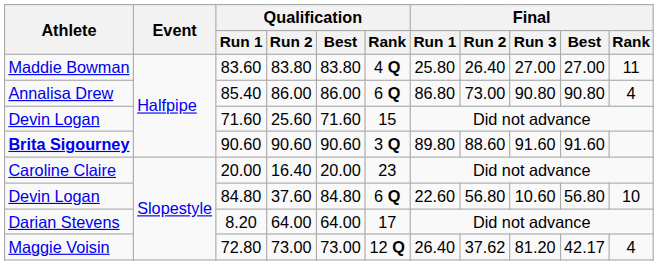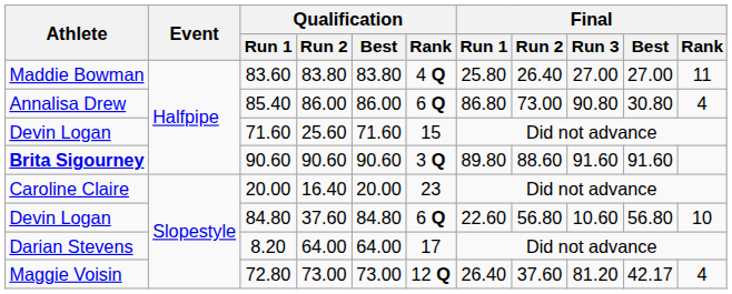85.40 | Final / Best: 90.80 -> 30.80
72.80 | Final / Run 2: 37.62 -> 37.60
